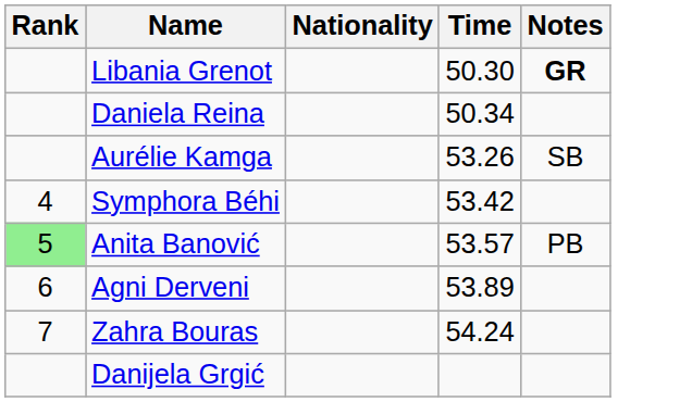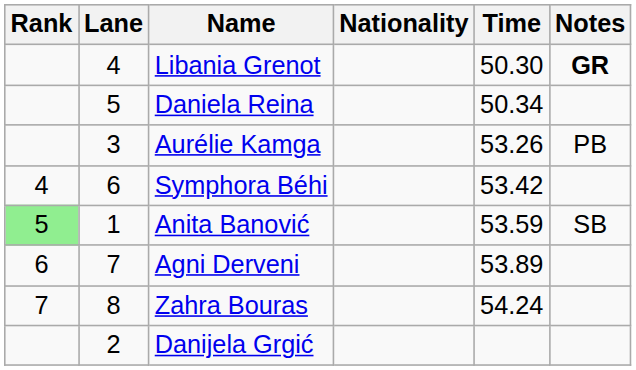+ column: Lane | 4 | 5 | 3 | 6 | 1 | 7 | 8 | 2
Aurélie Kamga | Notes: SB -> PB
Anita Banović | Time: 53.57 -> 53.59
Anita Banović | Notes: PB -> SB
